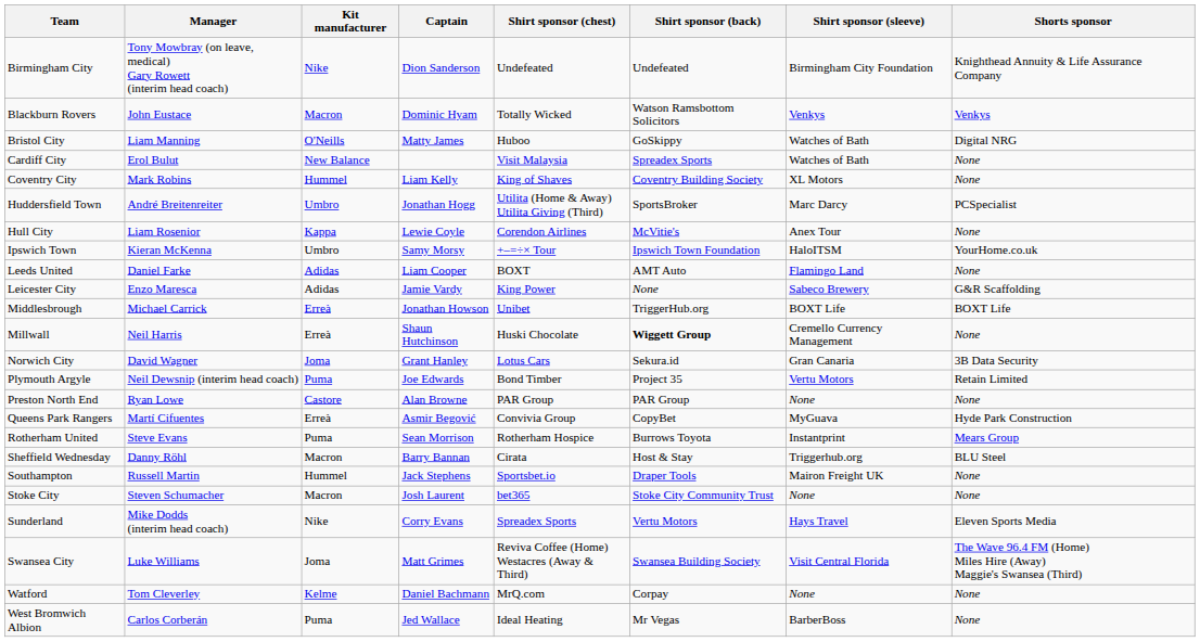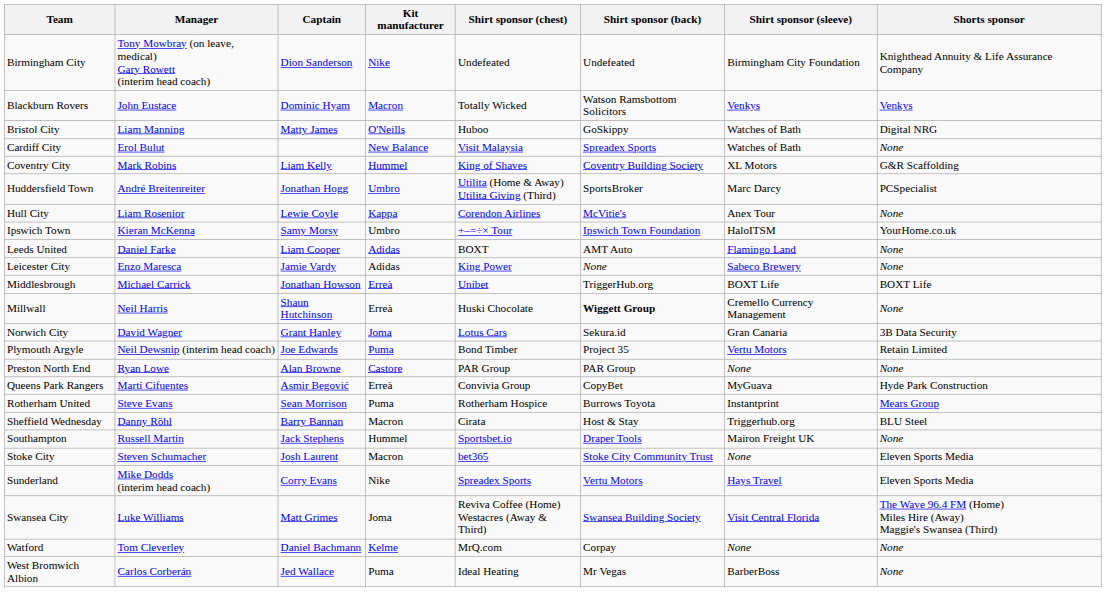columns swapped: Captain <-> Kit manufacturer
Coventry City | Shorts sponsor: None -> G&R Scaffolding
Leicester City | Shorts sponsor: G&R Scaffolding -> None
Stoke City | Shorts sponsor: None -> Eleven Sports Media
